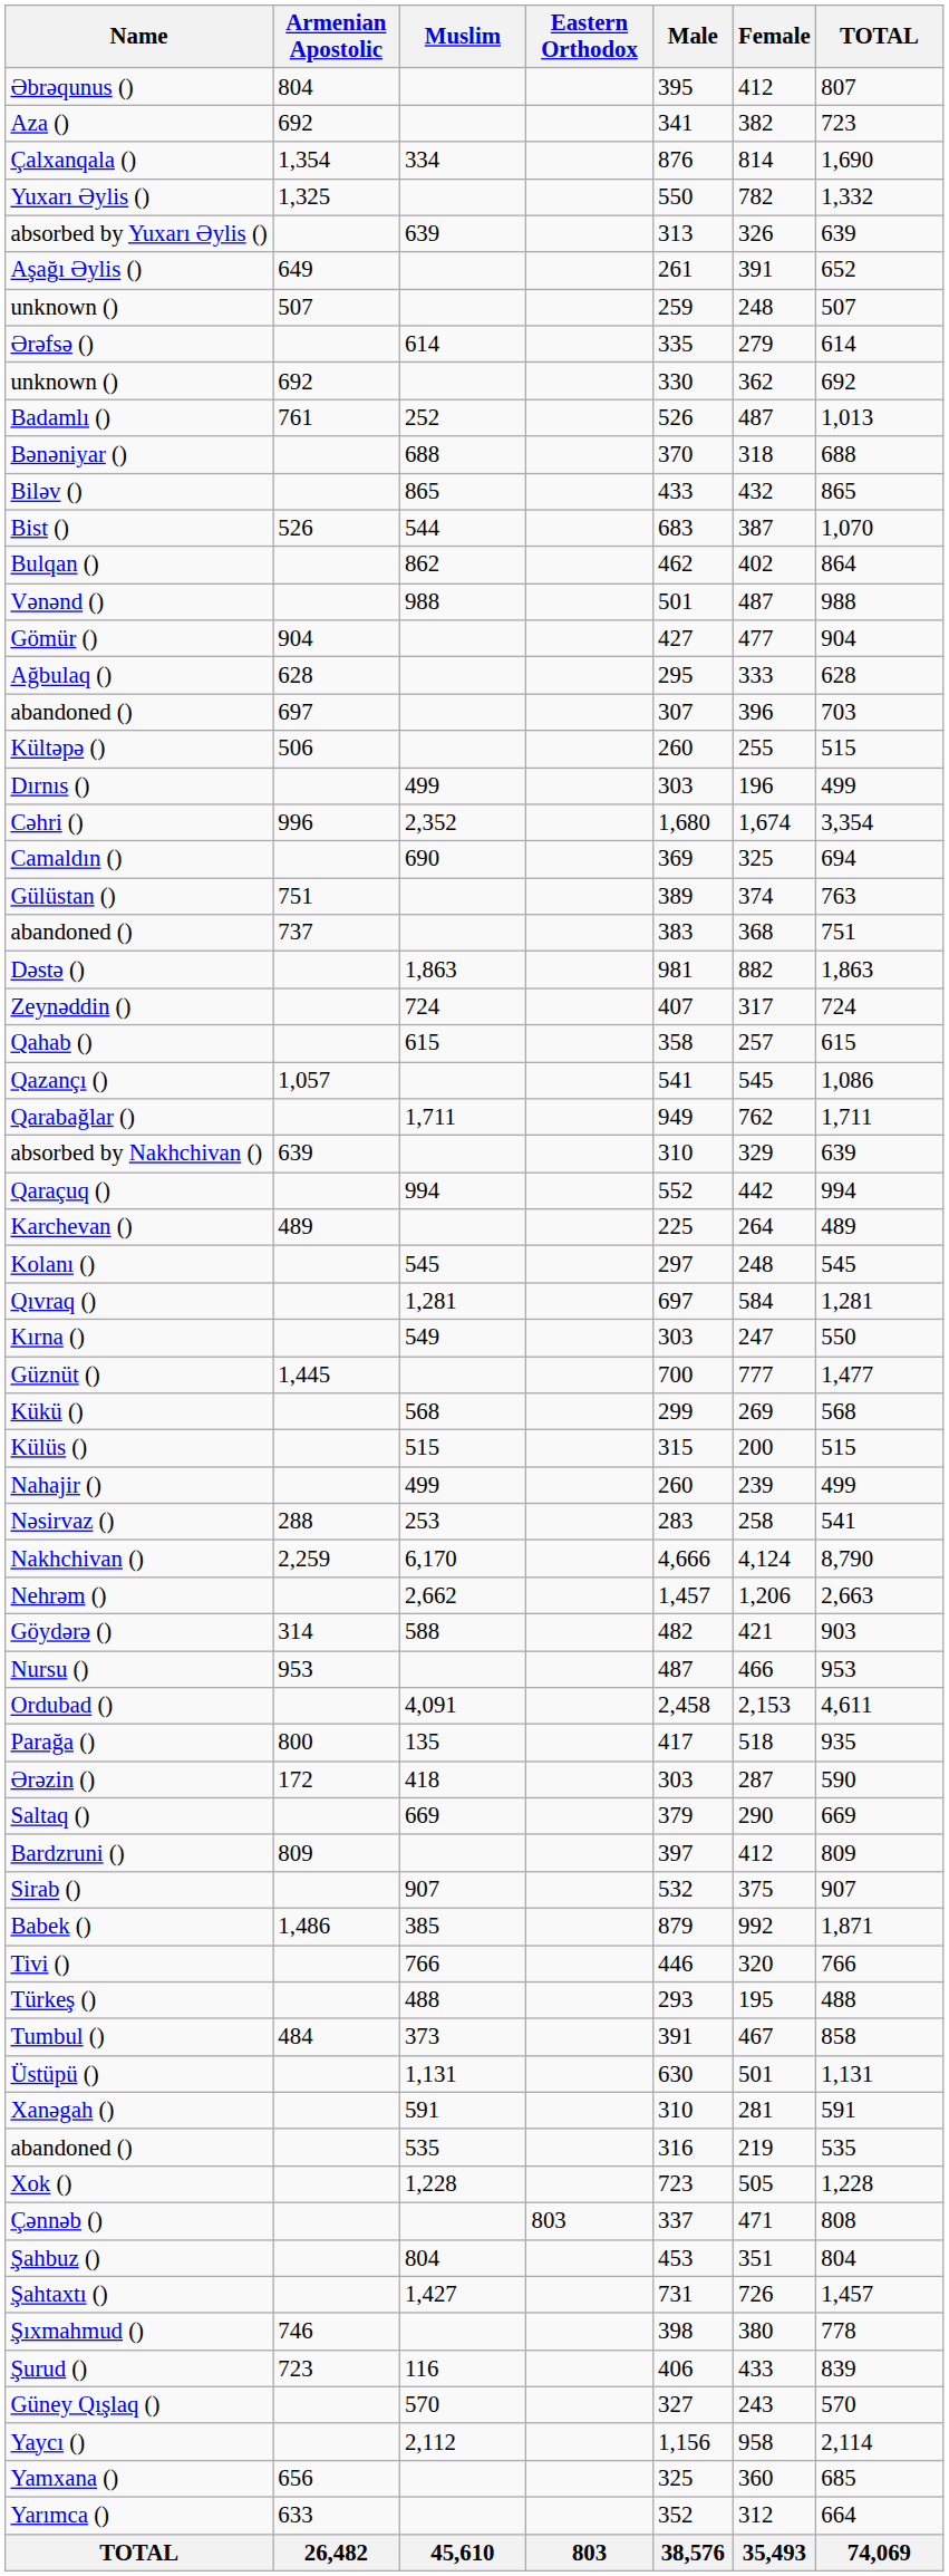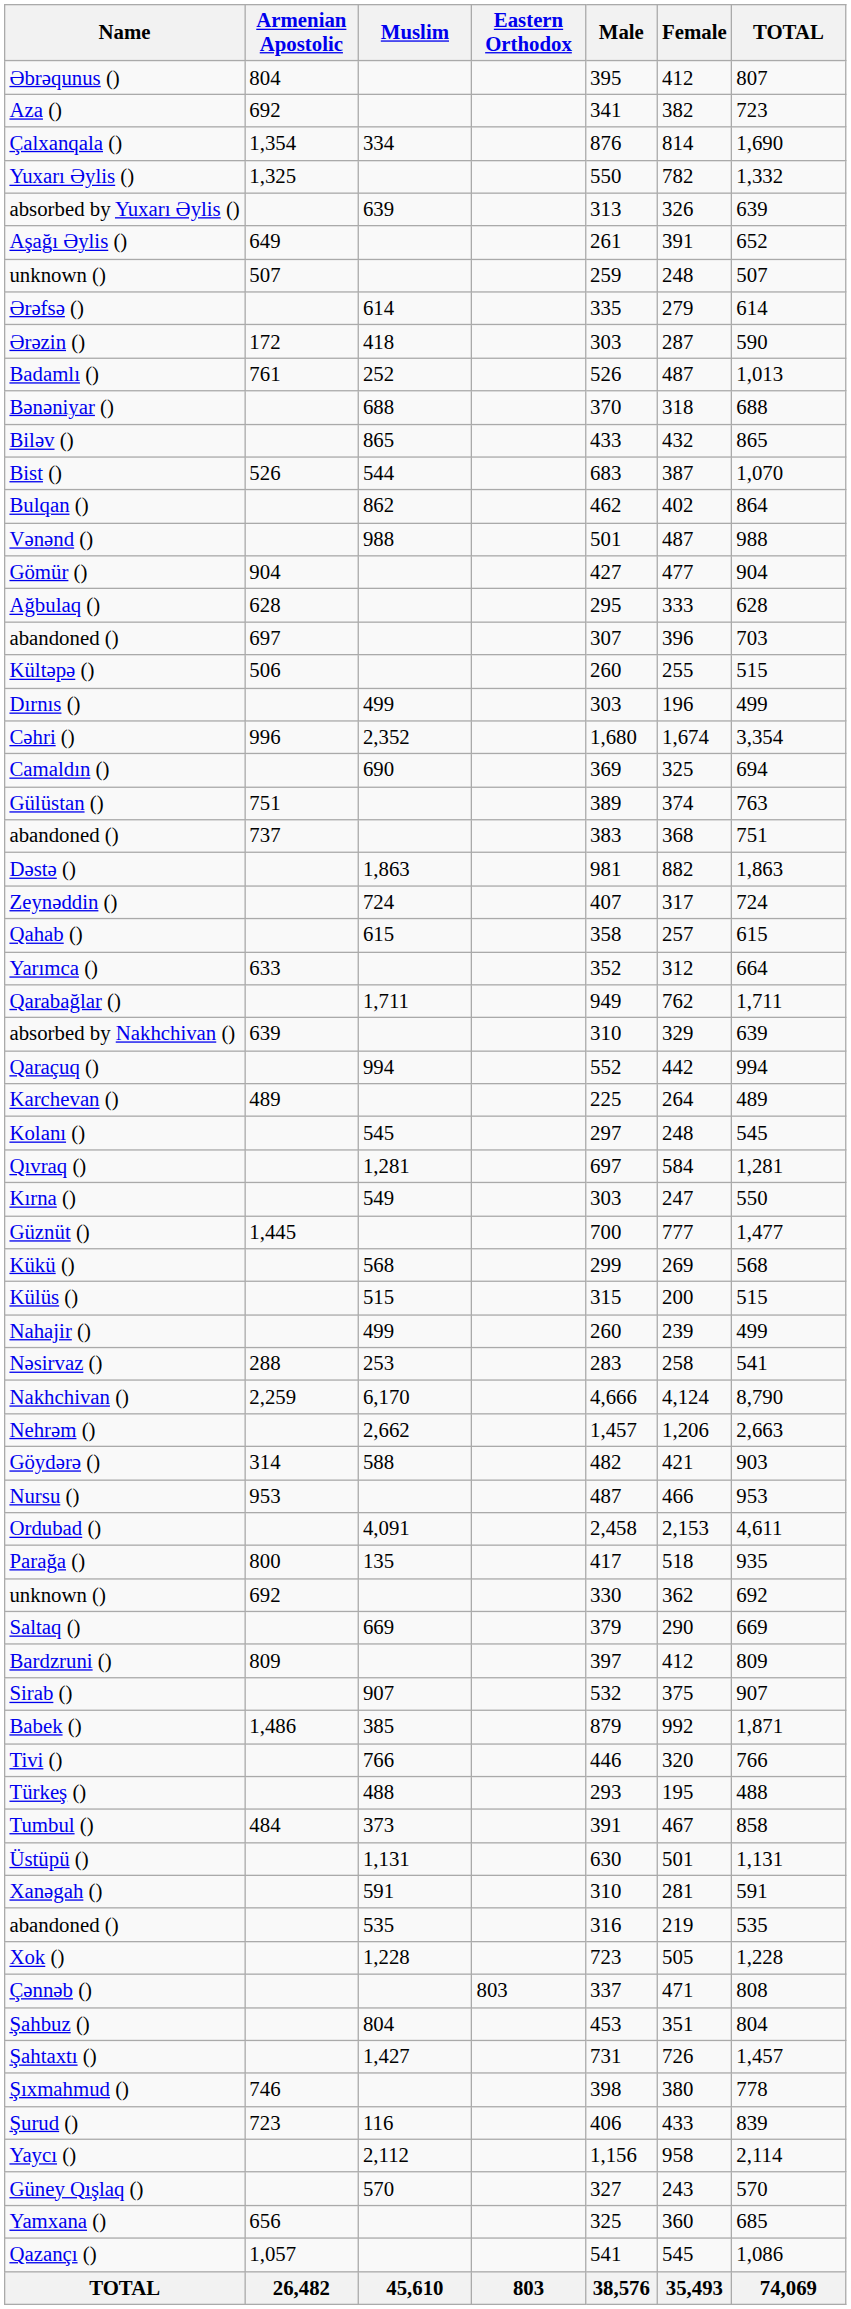rows swapped: Ərəzin () <-> unknown () / 692
rows swapped: Qazançı () <-> Yarımca ()
rows swapped: Güney Qışlaq () <-> Yaycı ()
